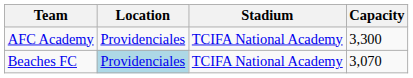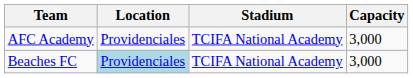AFC Academy | Capacity: 3,300 -> 3,000
Beaches FC | Capacity: 3,070 -> 3,000
